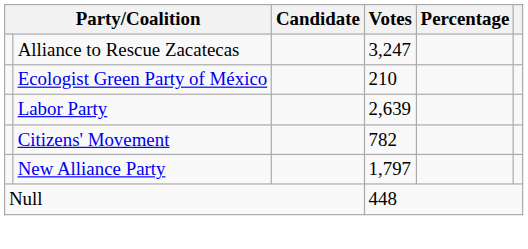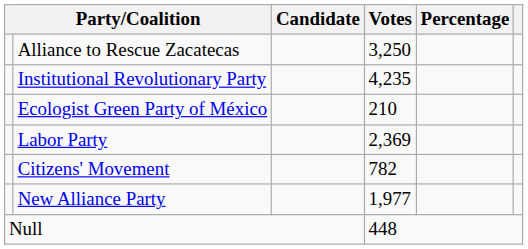Alliance to Rescue Zacatecas | Votes: 3,247 -> 3,250
+ row: Institutional Revolutionary Party | 4,235
Labor Party | Votes: 2,639 -> 2,369
New Alliance Party | Votes: 1,797 -> 1,977
